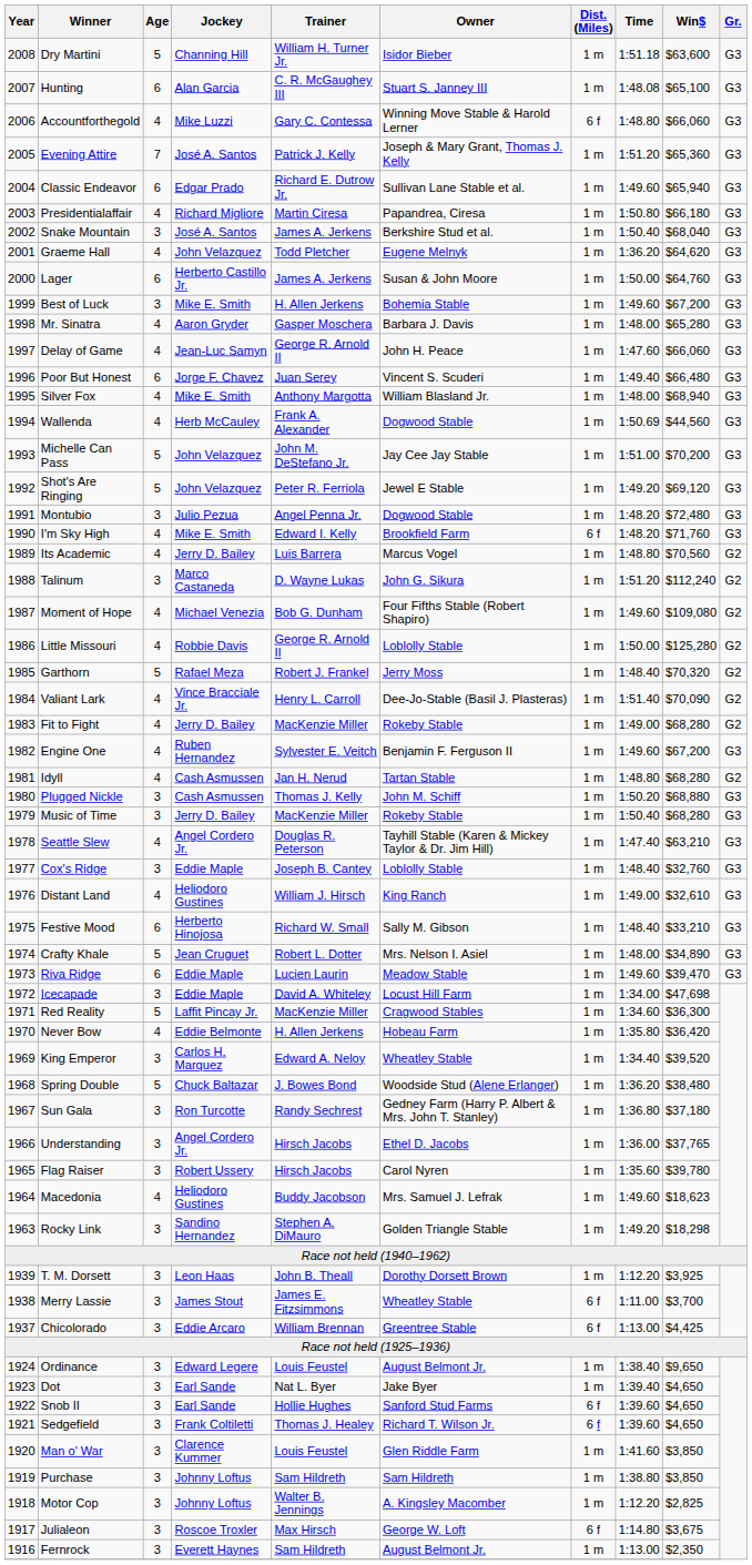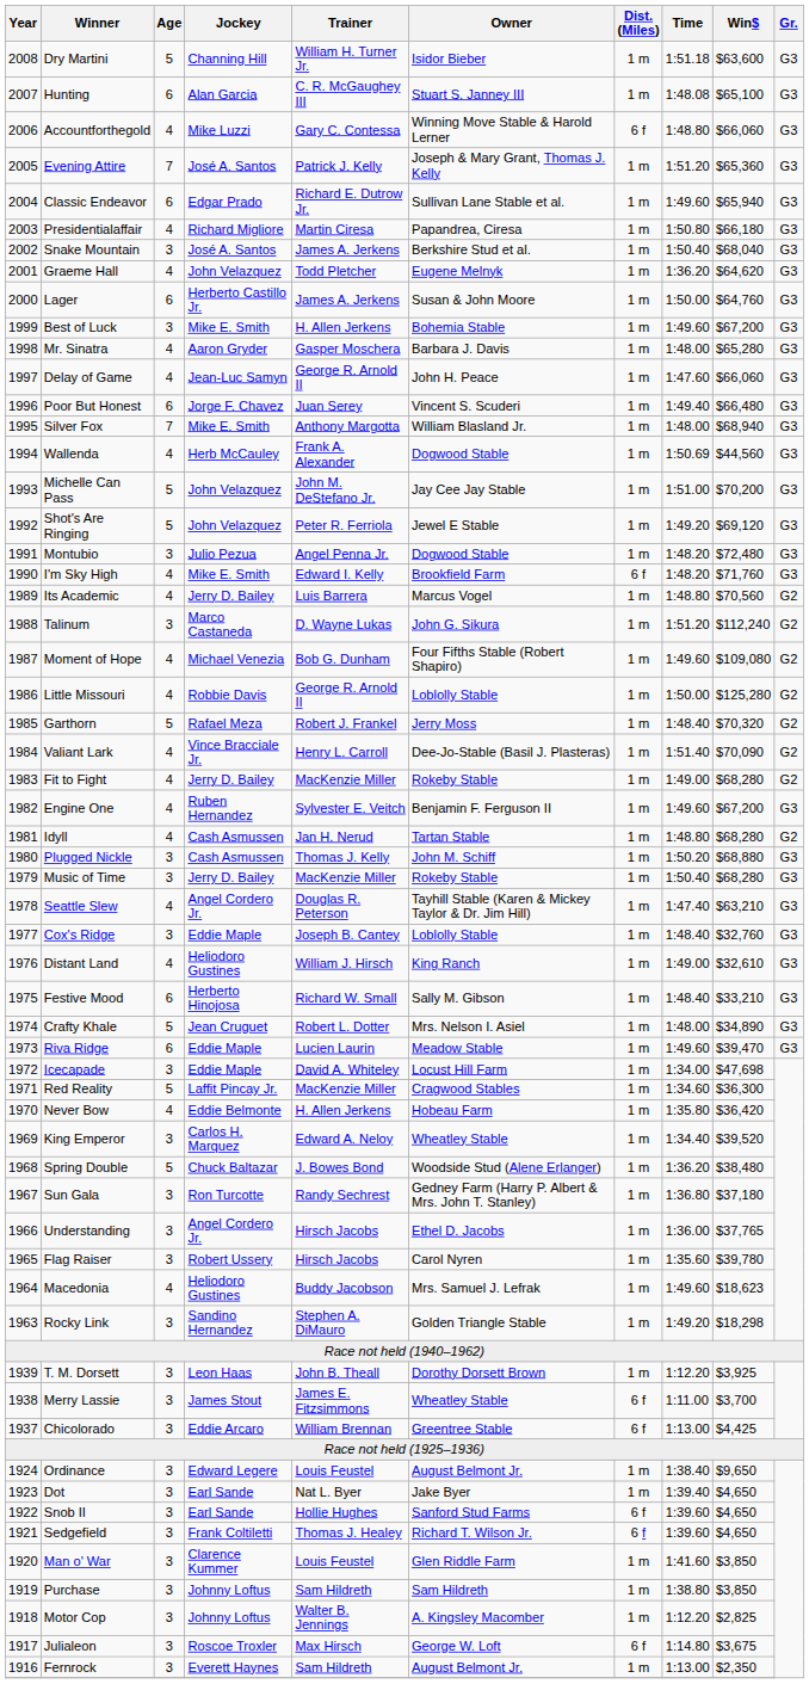Silver Fox | Age: 4 -> 7
